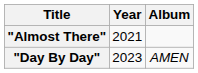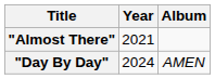"Day By Day" | Year: 2023 -> 2024
